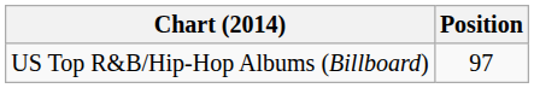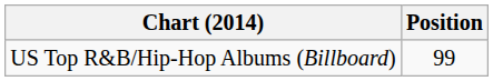US Top R&B/Hip-Hop Albums (Billboard) | Position: 97 -> 99
